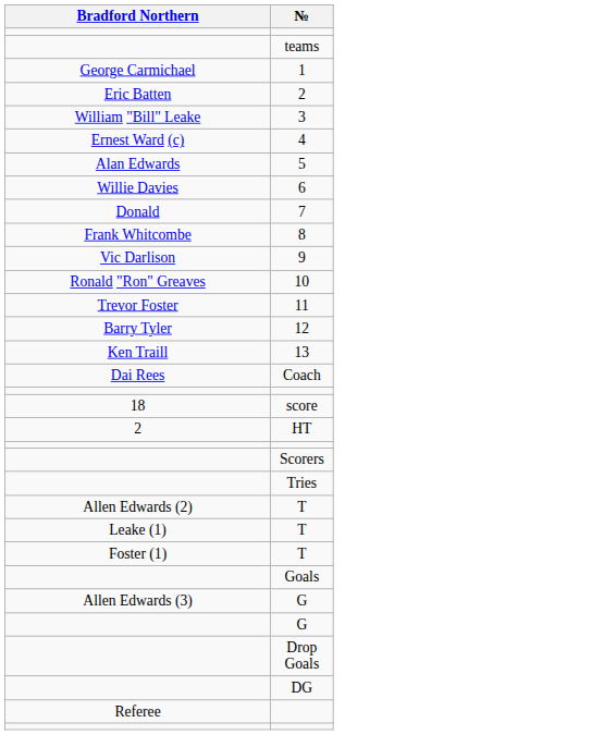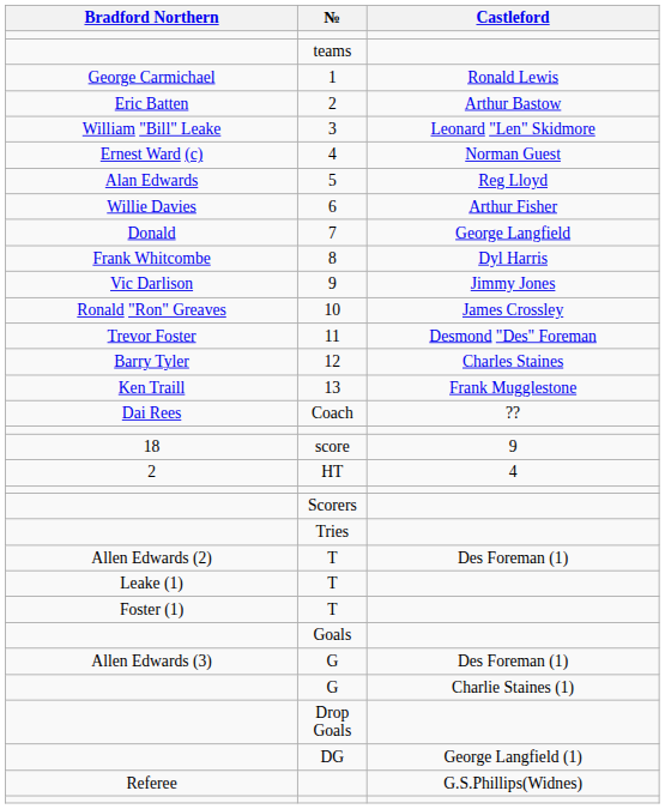+ column: Castleford | Ronald Lewis | Arthur Bastow | Leonard "Len" Skidmore | Norman Guest | Reg Lloyd | Arthur Fisher | George Langfield | Dyl Harris | Jimmy Jones | James Crossley | Desmond "Des" Foreman | Charles Staines | Frank Mugglestone | ?? | 9 | 4 | Des Foreman (1) | Des Foreman (1) | Charlie Staines (1) | George Langfield (1) | G.S.Phillips(Widnes)
